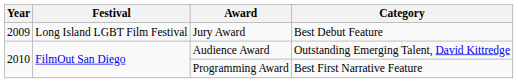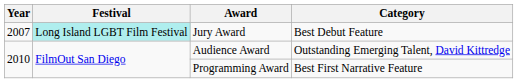Jury Award | Year: 2009 -> 2007
Jury Award | Festival: no background -> paleturquoise background
